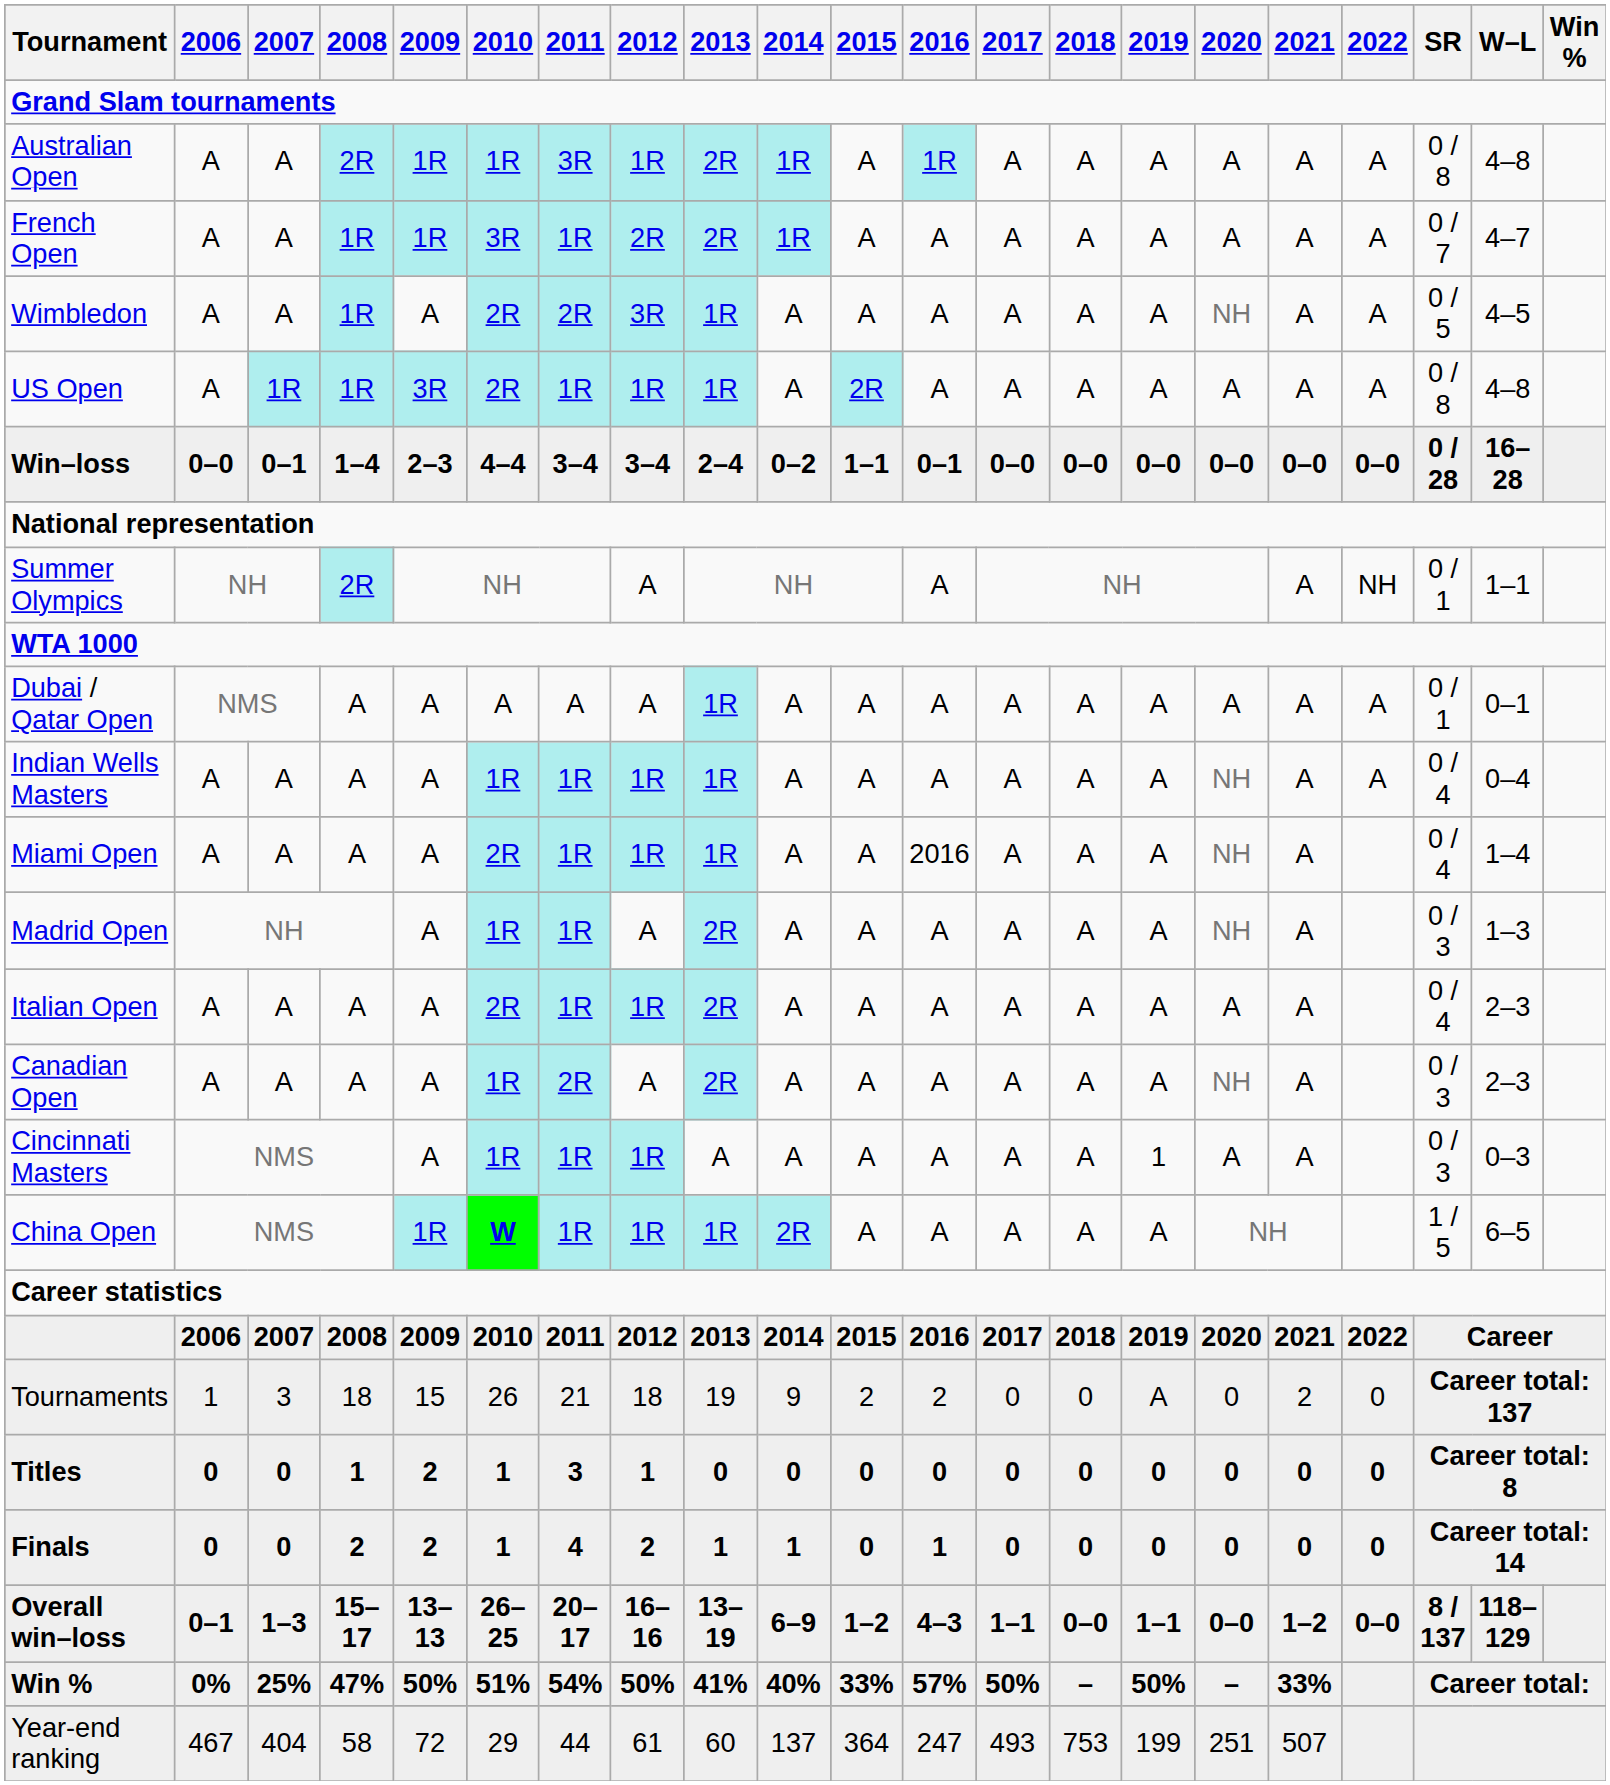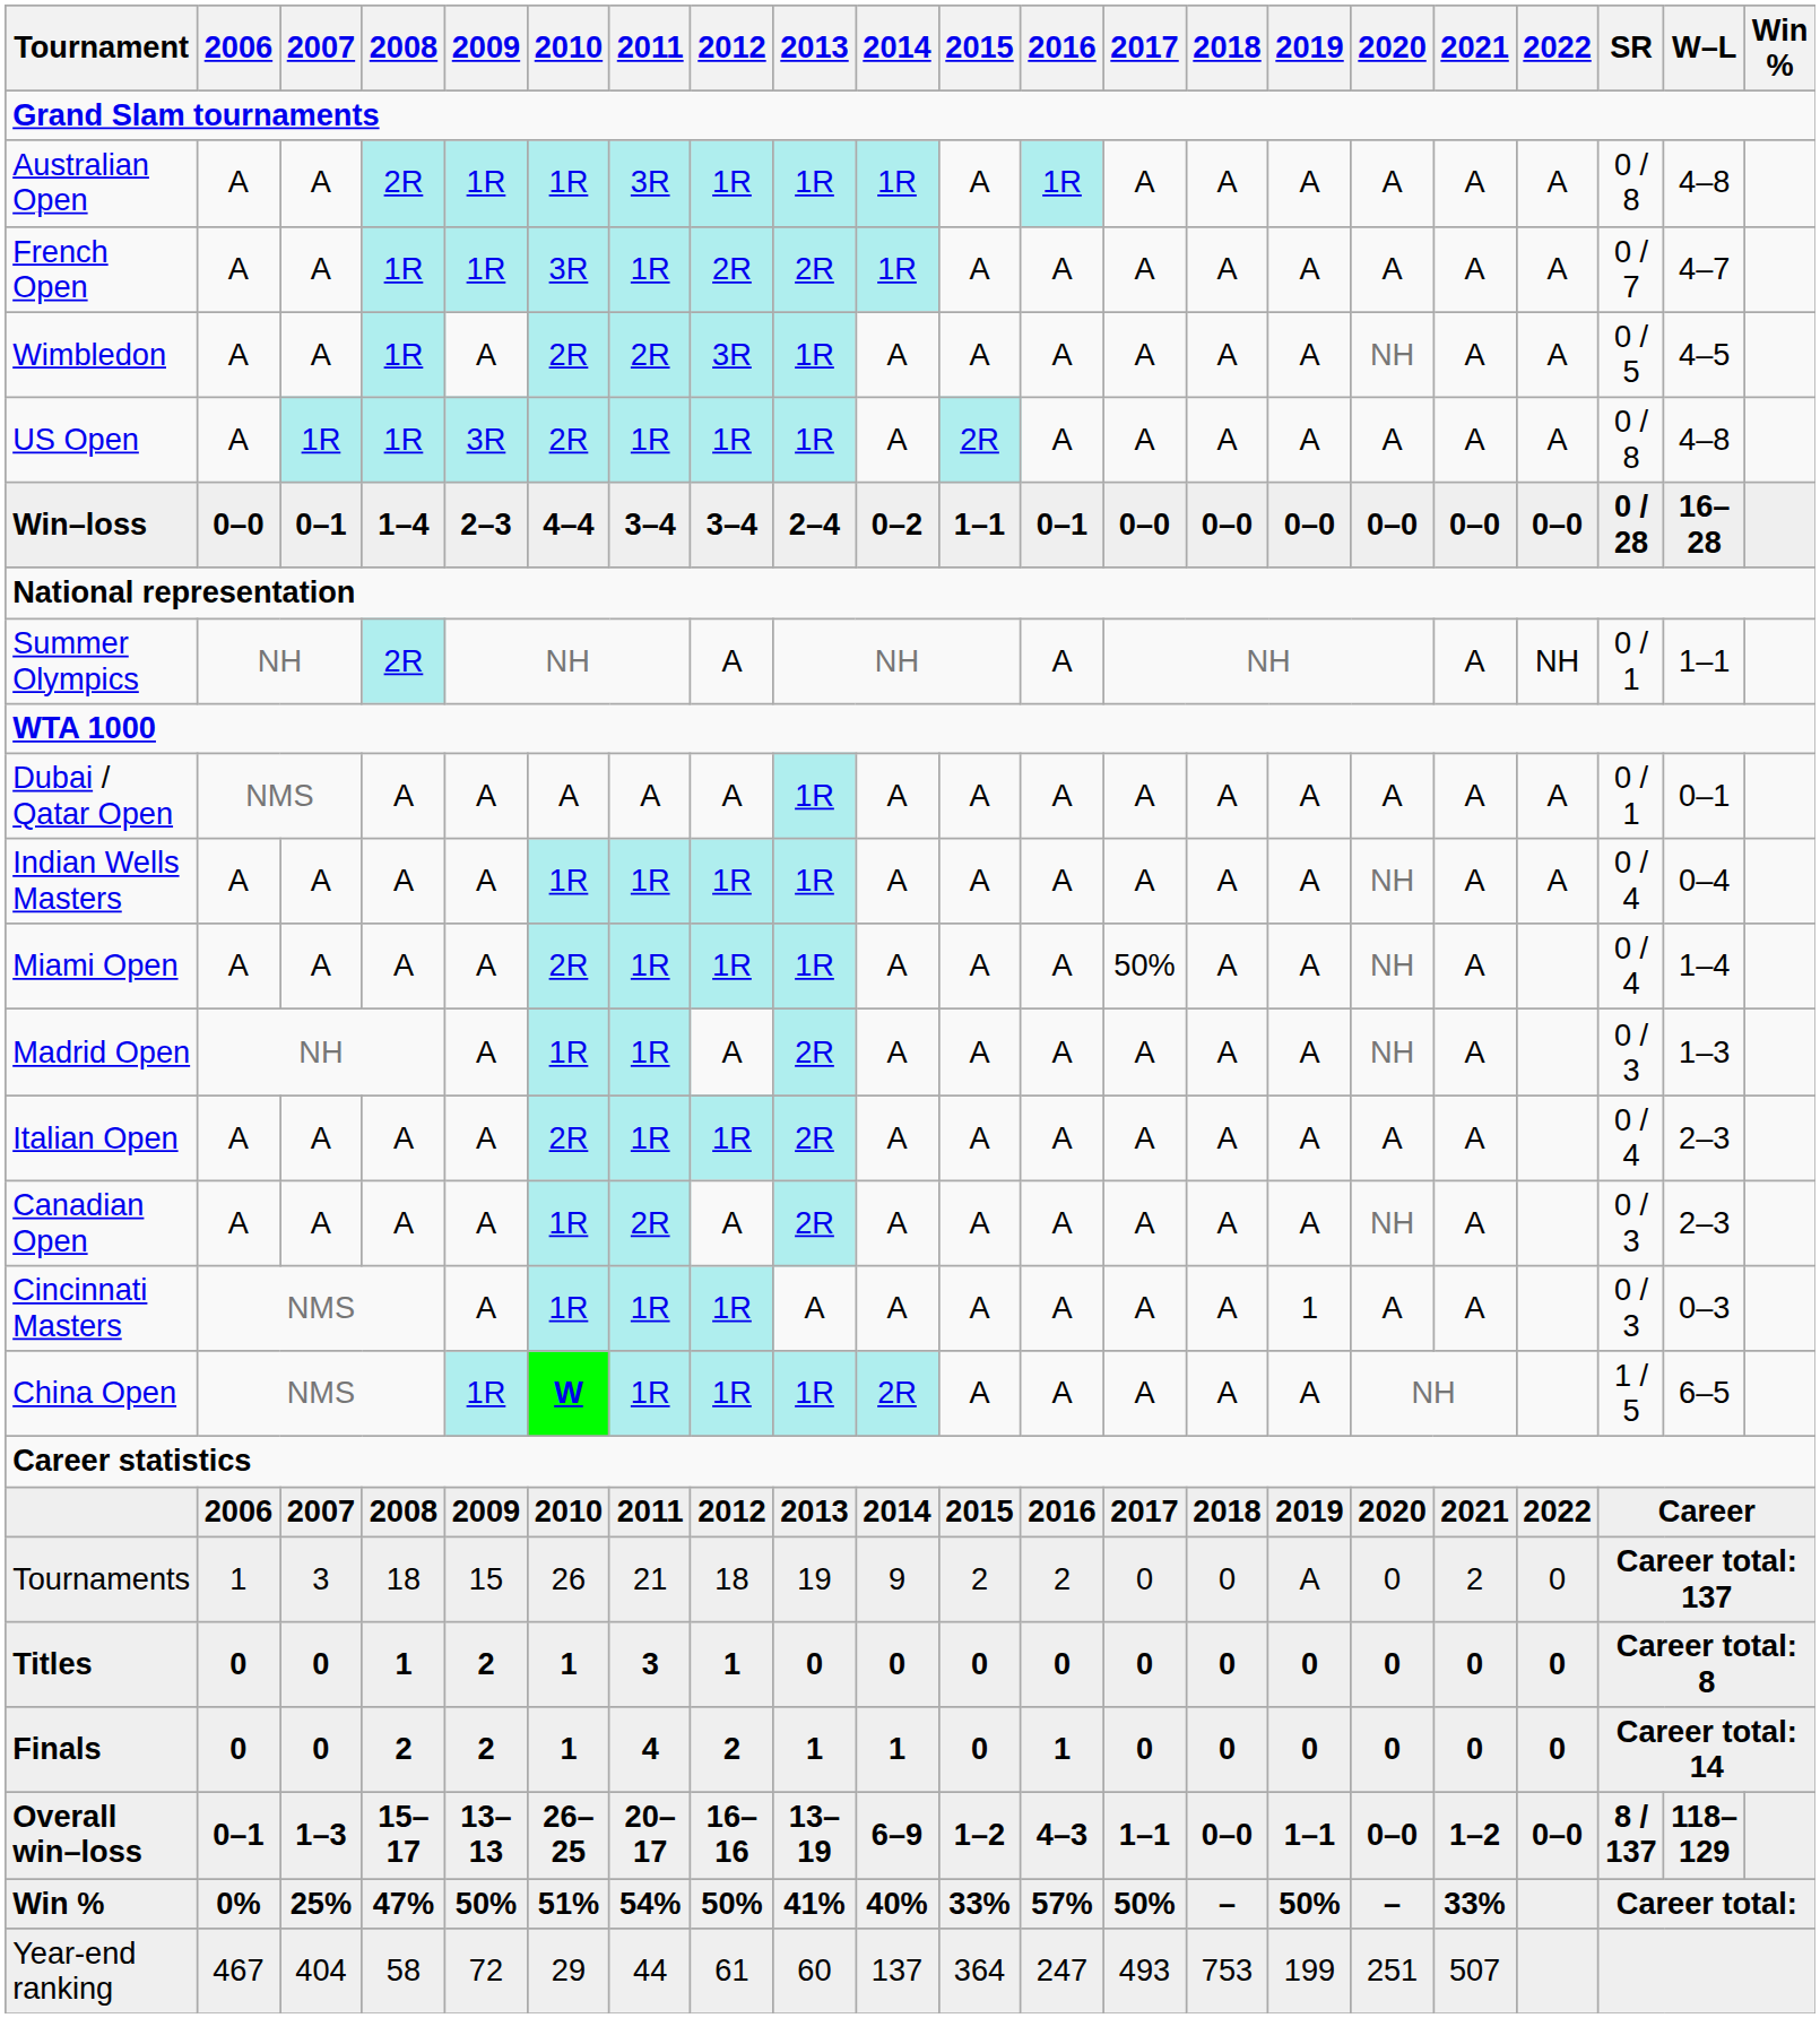Australian Open | 2013: 2R -> 1R
Miami Open | 2016: 2016 -> A
Miami Open | 2017: A -> 50%
